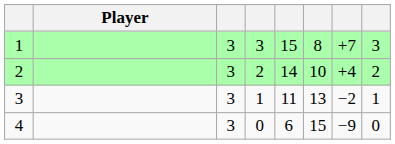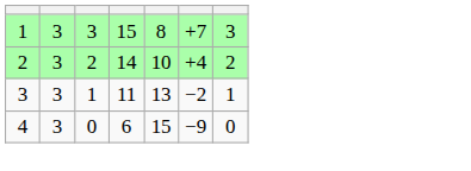- column: Player
